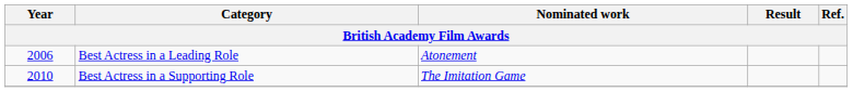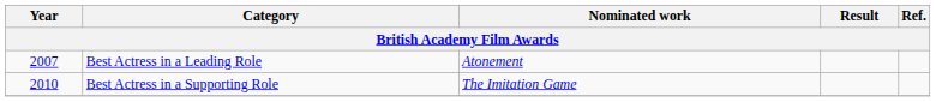Best Actress in a Leading Role | Year: 2006 -> 2007
